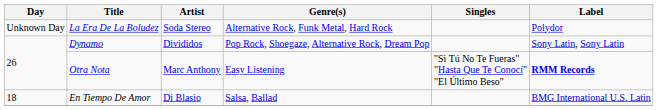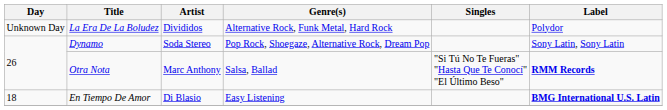La Era De La Boludez | Artist: Soda Stereo -> Divididos
Dynamo | Artist: Divididos -> Soda Stereo
Otra Nota | Genre(s): Easy Listening -> Salsa, Ballad
En Tiempo De Amor | Genre(s): Salsa, Ballad -> Easy Listening
En Tiempo De Amor | Label: normal -> bold
